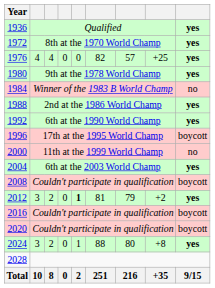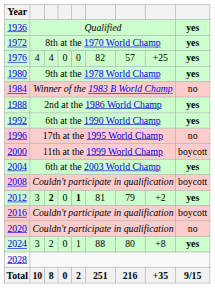1996 | column 9: boycott -> no
2000 | column 9: no -> boycott
2012 | column 3: normal -> bold
2020 | column 9: boycott -> no
